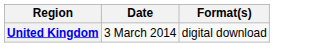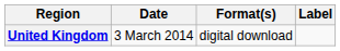+ column: Label
